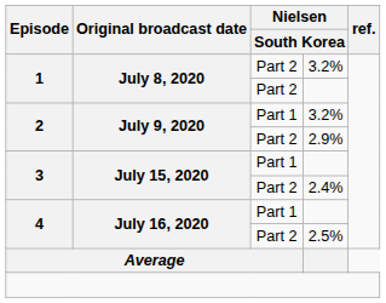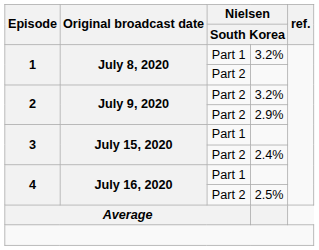1 / 3.2% | column 3: Part 2 -> Part 1
2 / 3.2% | column 3: Part 1 -> Part 2
